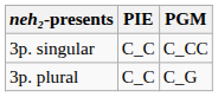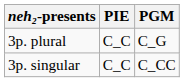rows swapped: 3p. singular <-> 3p. plural
